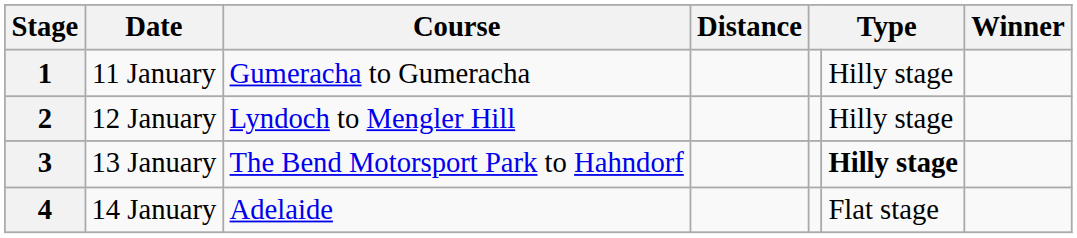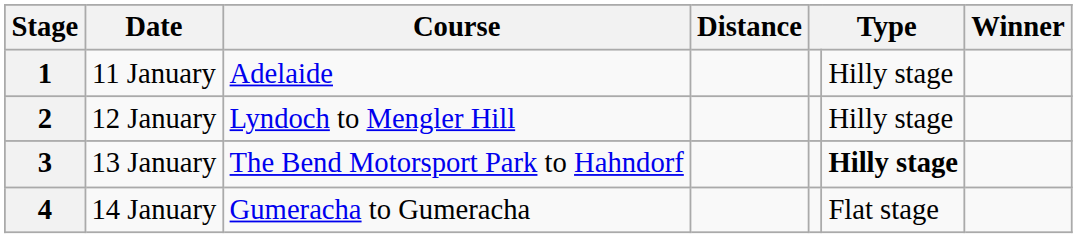1 | Course: Gumeracha to Gumeracha -> Adelaide
4 | Course: Adelaide -> Gumeracha to Gumeracha
